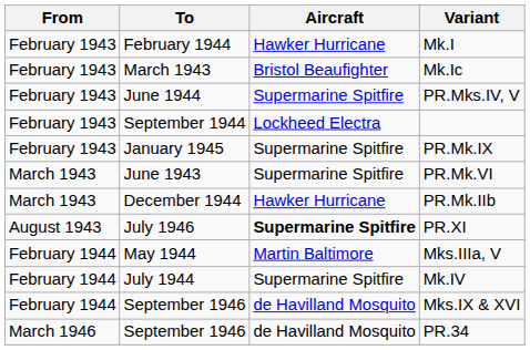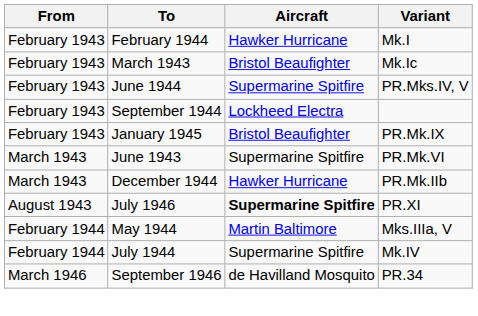PR.Mk.IX | Aircraft: Supermarine Spitfire -> Bristol Beaufighter
- row: February 1944 | September 1946 | de Havilland Mosquito | Mks.IX & XVI
